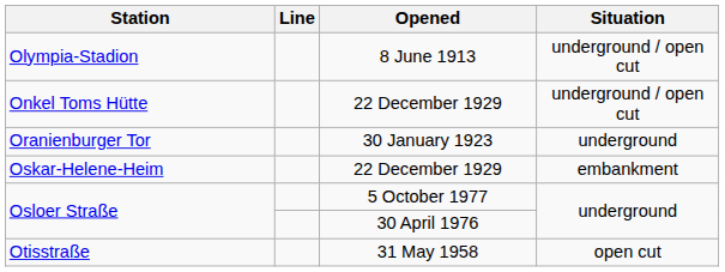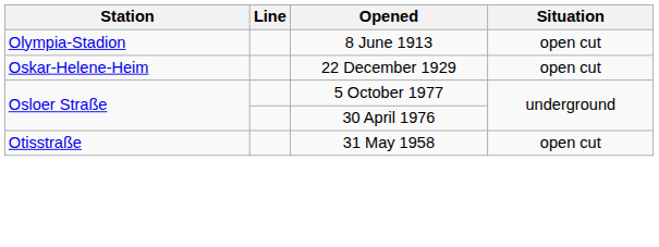Olympia-Stadion | Situation: underground / open cut -> open cut
- row: Onkel Toms Hütte | 22 December 1929 | underground / open cut
- row: Oranienburger Tor | 30 January 1923 | underground
Oskar-Helene-Heim | Situation: embankment -> open cut
